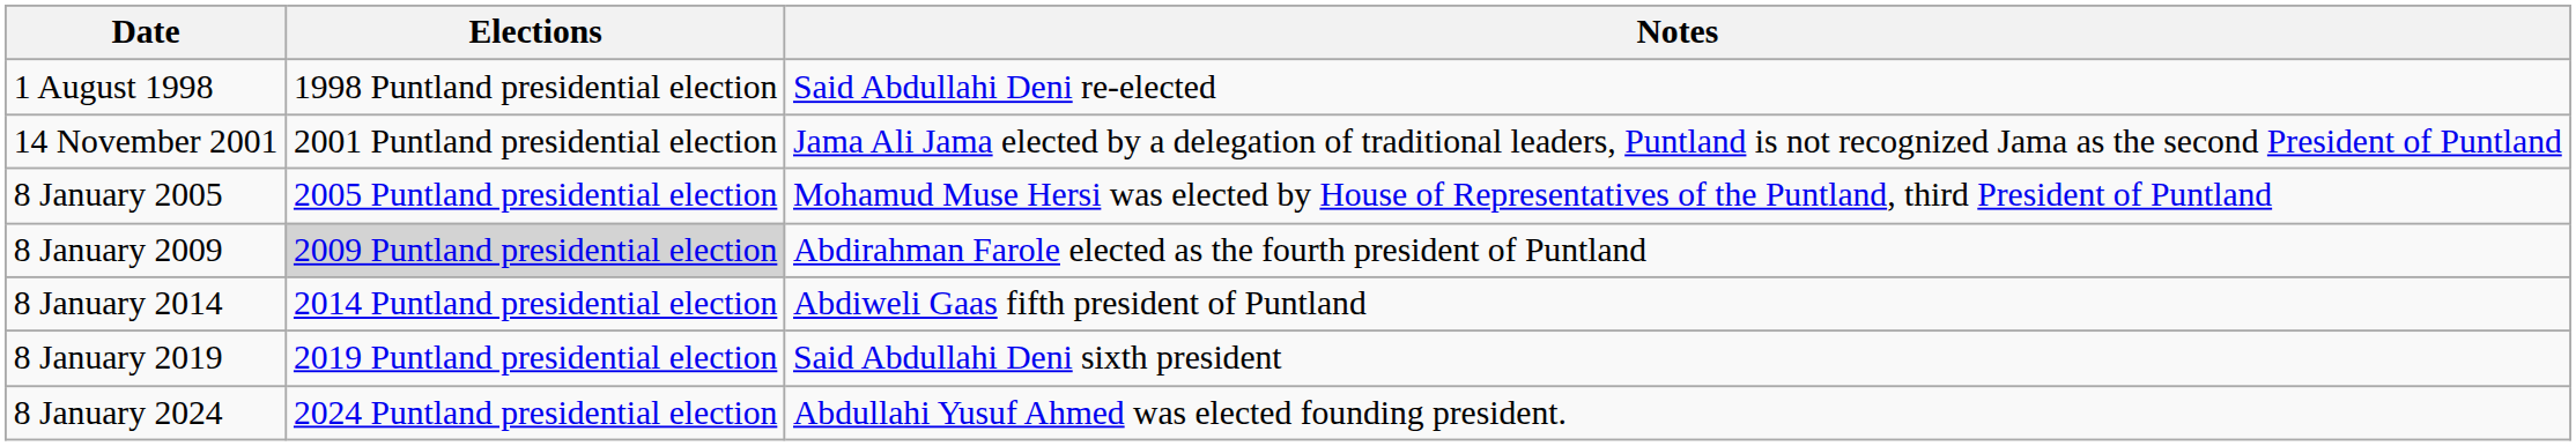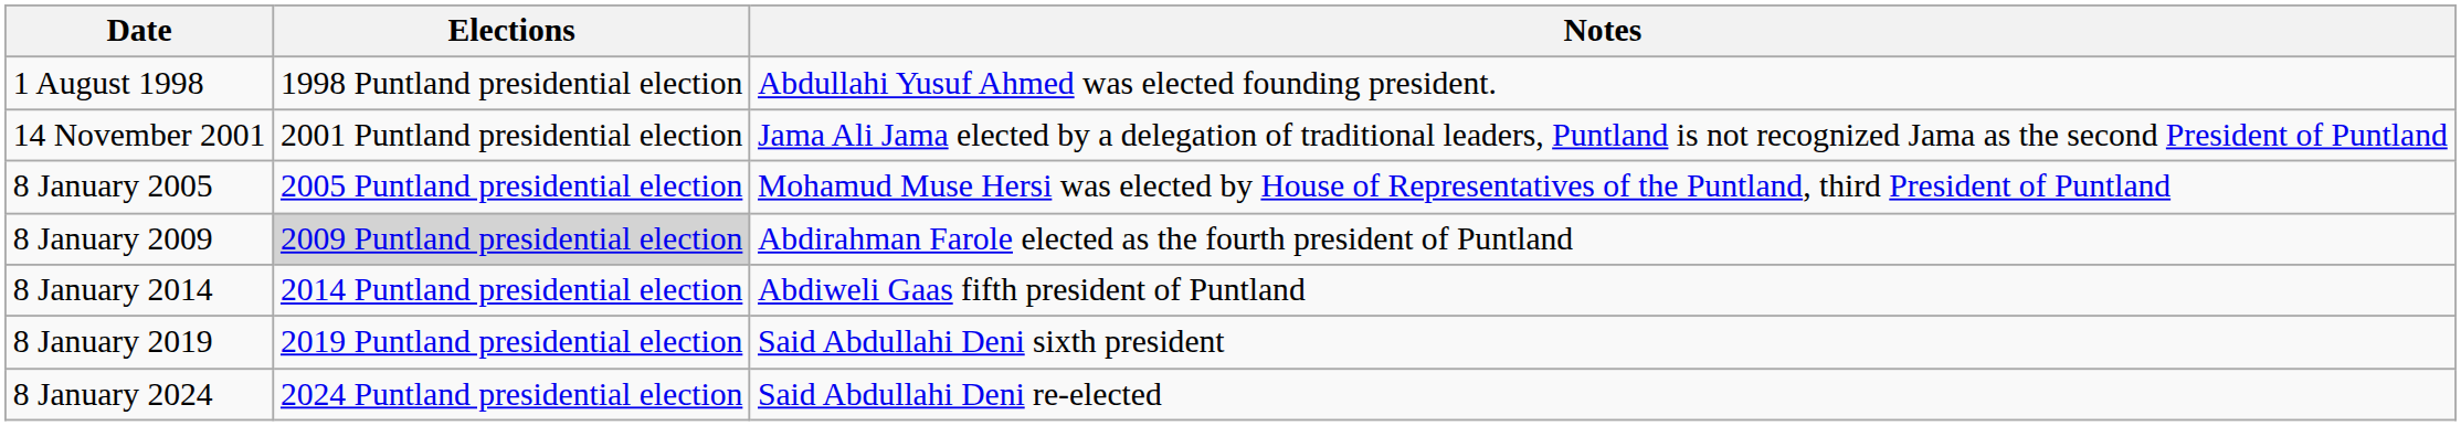1 August 1998 | Notes: Said Abdullahi Deni re-elected -> Abdullahi Yusuf Ahmed was elected founding president.
8 January 2024 | Notes: Abdullahi Yusuf Ahmed was elected founding president. -> Said Abdullahi Deni re-elected
